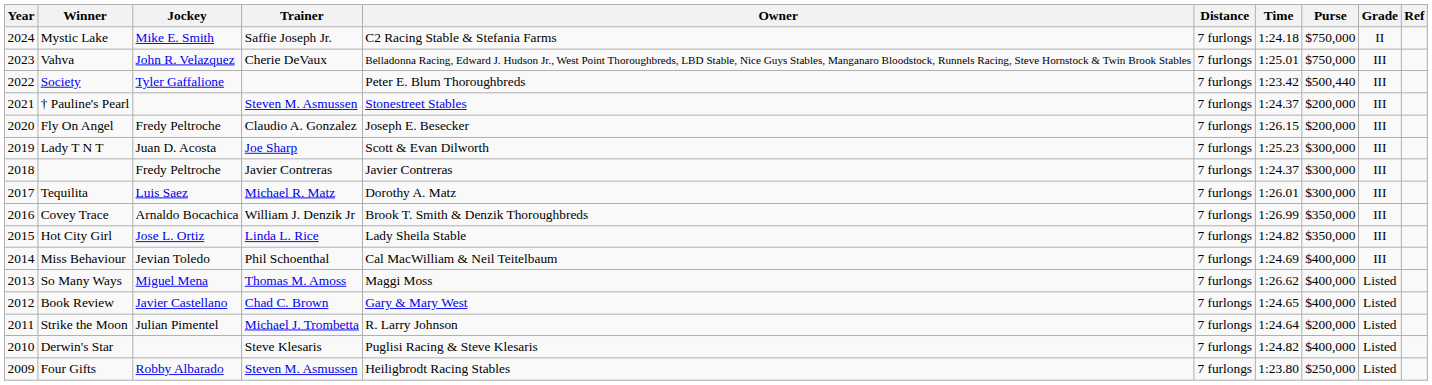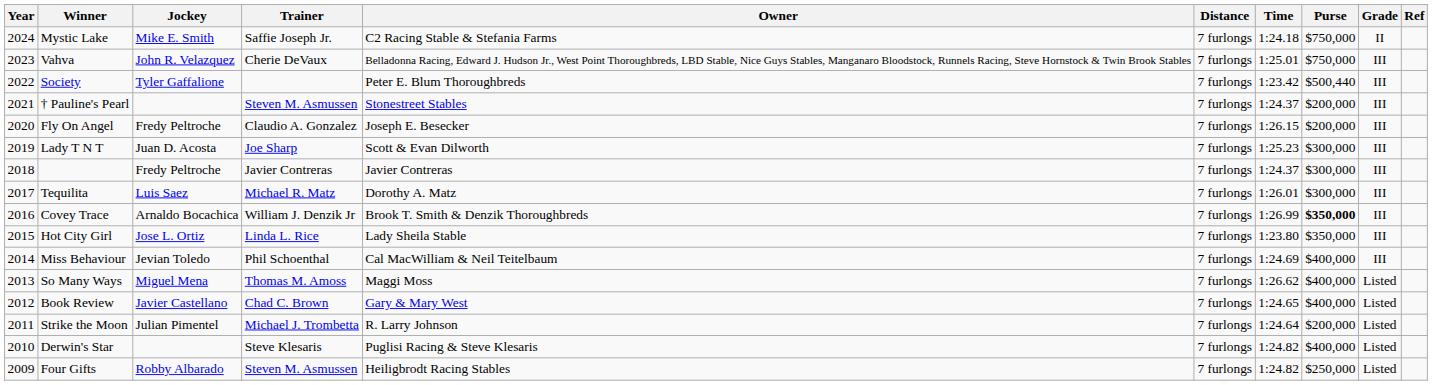Covey Trace | Purse: normal -> bold
Hot City Girl | Time: 1:24.82 -> 1:23.80
Four Gifts | Time: 1:23.80 -> 1:24.82
